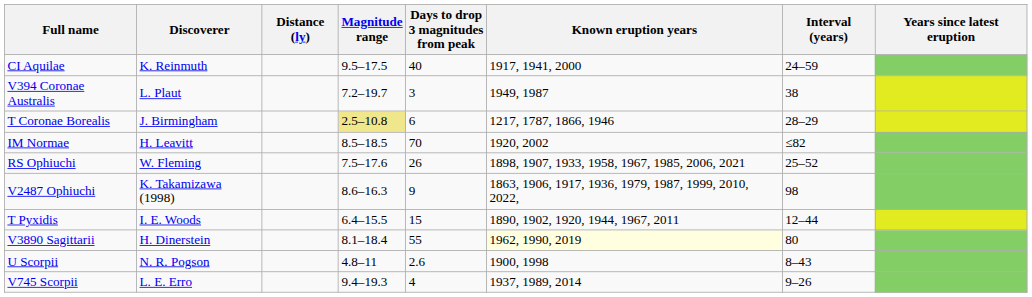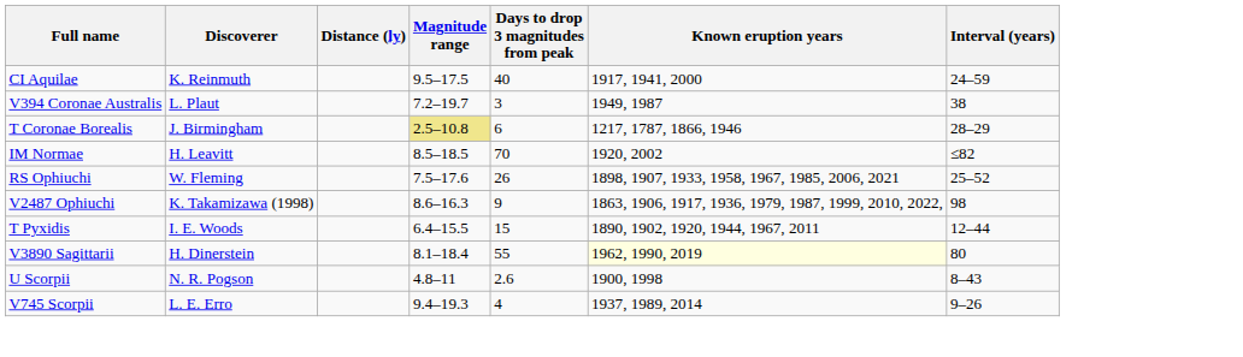- column: Years since latest eruption
